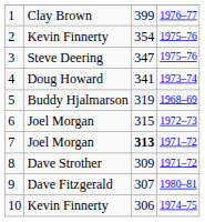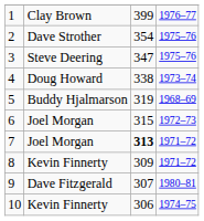2 | column 2: Kevin Finnerty -> Dave Strother
4 | column 3: 341 -> 338
8 | column 2: Dave Strother -> Kevin Finnerty
